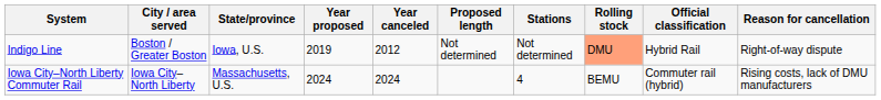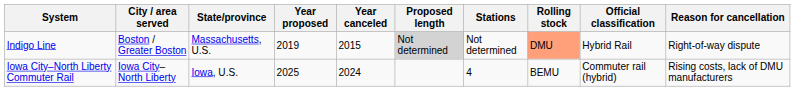Indigo Line | State/province: Iowa, U.S. -> Massachusetts, U.S.
Indigo Line | Year canceled: 2012 -> 2015
Indigo Line | Proposed length: no background -> lightgrey background
Iowa City–North Liberty Commuter Rail | State/province: Massachusetts, U.S. -> Iowa, U.S.
Iowa City–North Liberty Commuter Rail | Year proposed: 2024 -> 2025
